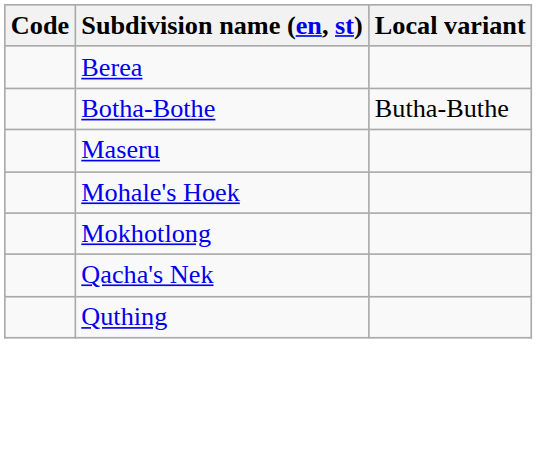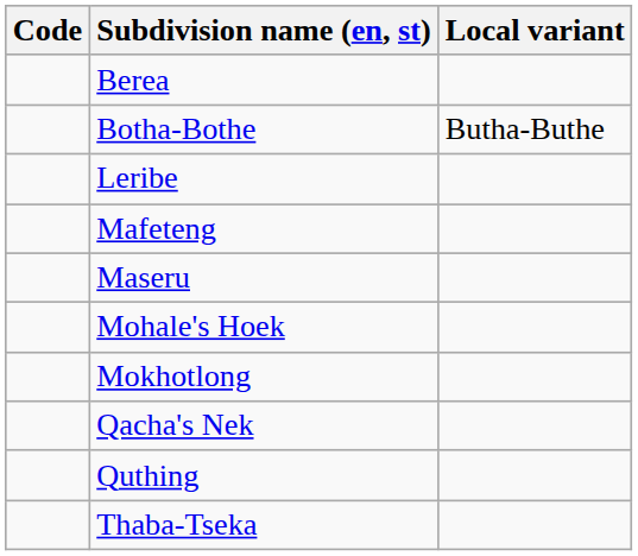+ row: Leribe
+ row: Mafeteng
+ row: Thaba-Tseka
